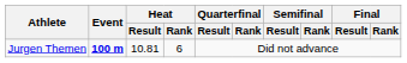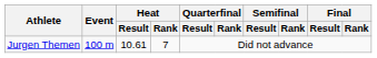Jurgen Themen | Event: bold -> normal
Jurgen Themen | Heat / Result: 10.81 -> 10.61
Jurgen Themen | Heat / Rank: 6 -> 7
